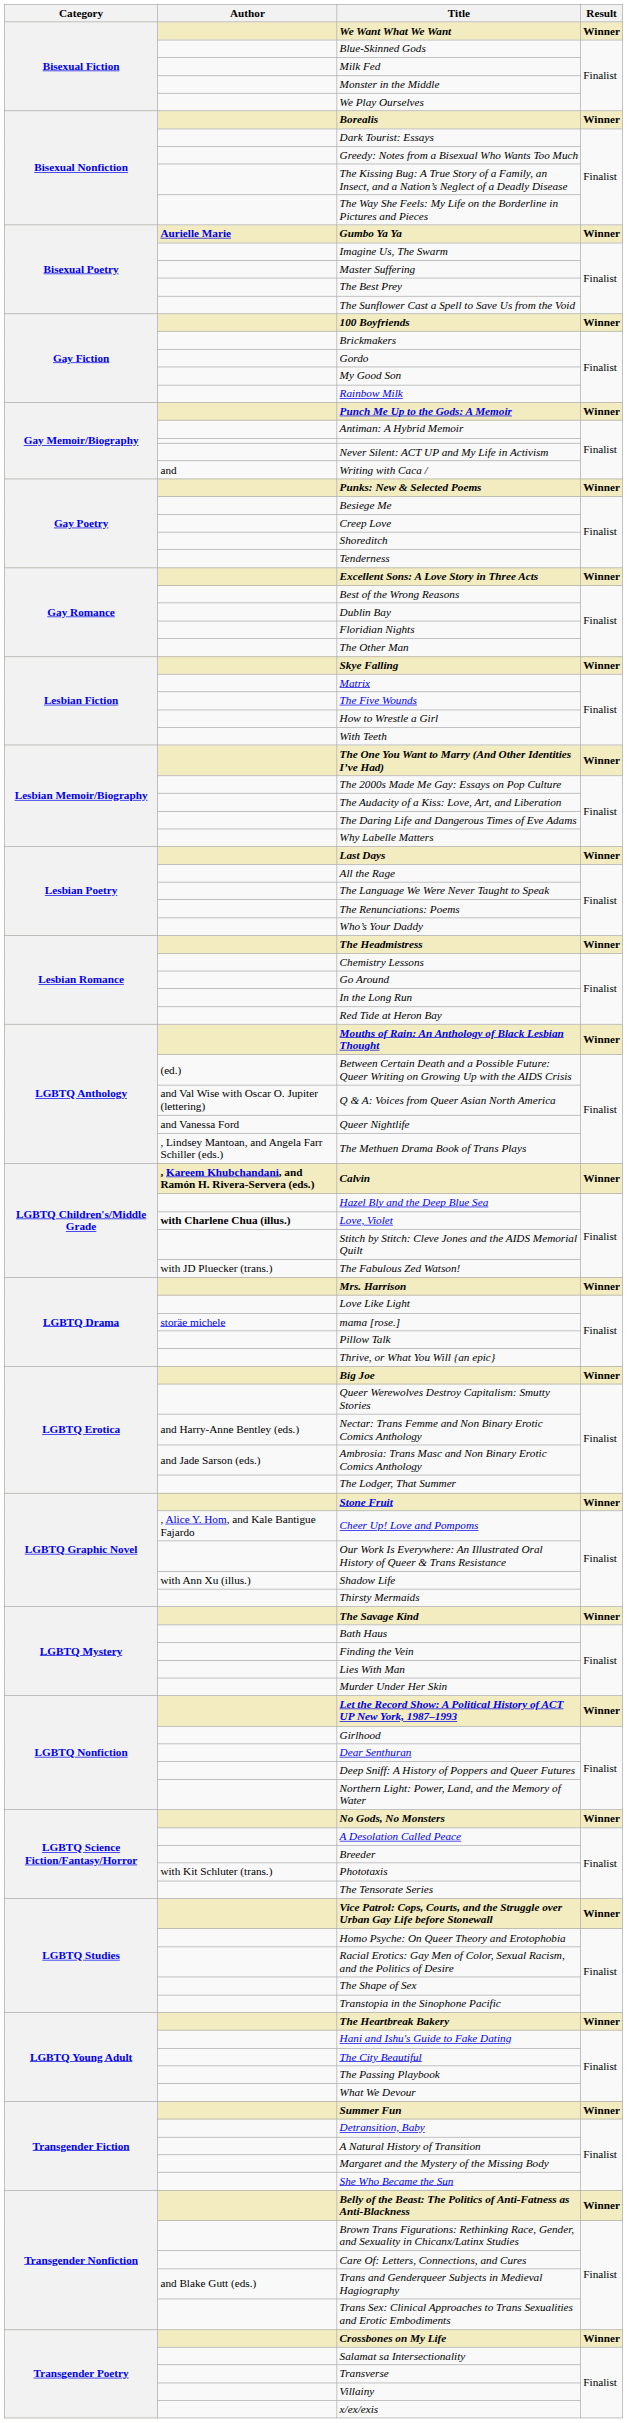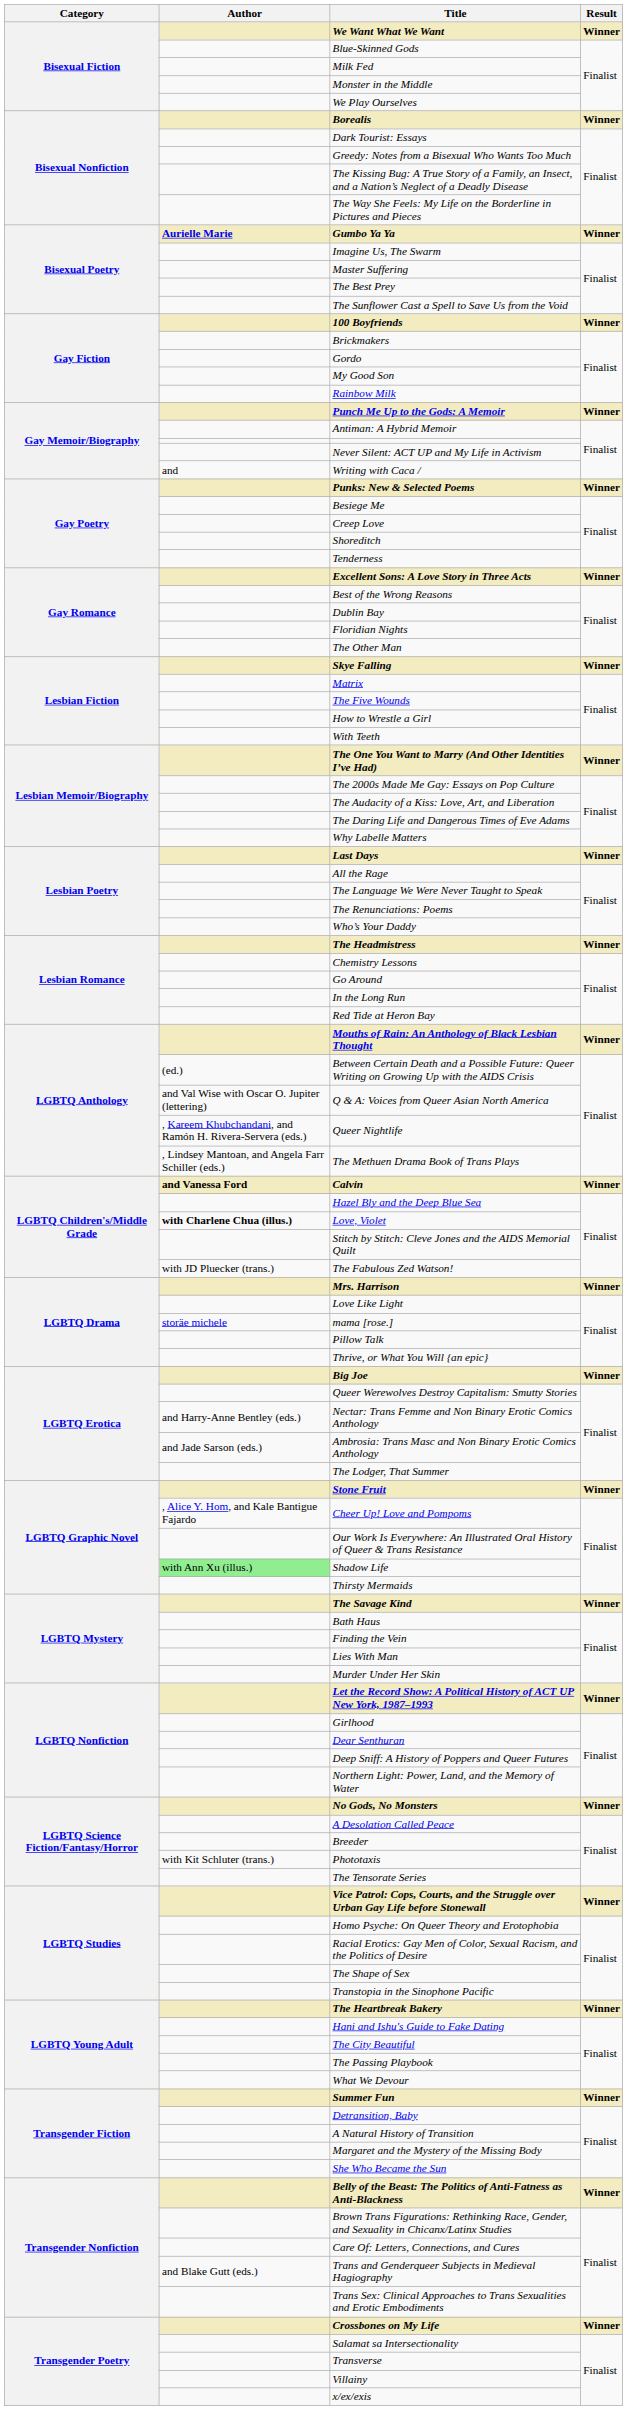Queer Nightlife | Author: and Vanessa Ford -> , Kareem Khubchandani, and Ramón H. Rivera-Servera (eds.)
Calvin | Author: , Kareem Khubchandani, and Ramón H. Rivera-Servera (eds.) -> and Vanessa Ford
Shadow Life | Author: no background -> lightgreen background
